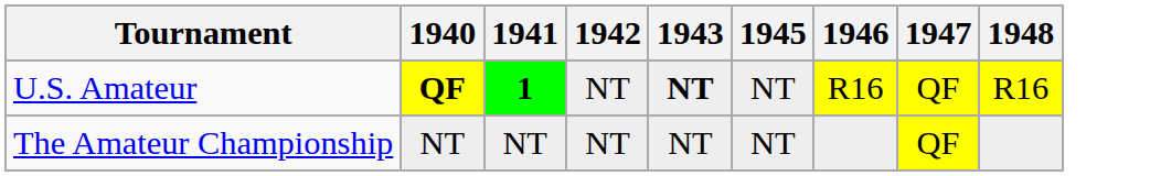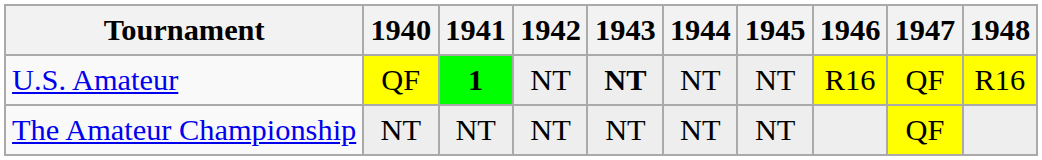+ column: 1944 | NT | NT
U.S. Amateur | 1940: bold -> normal
